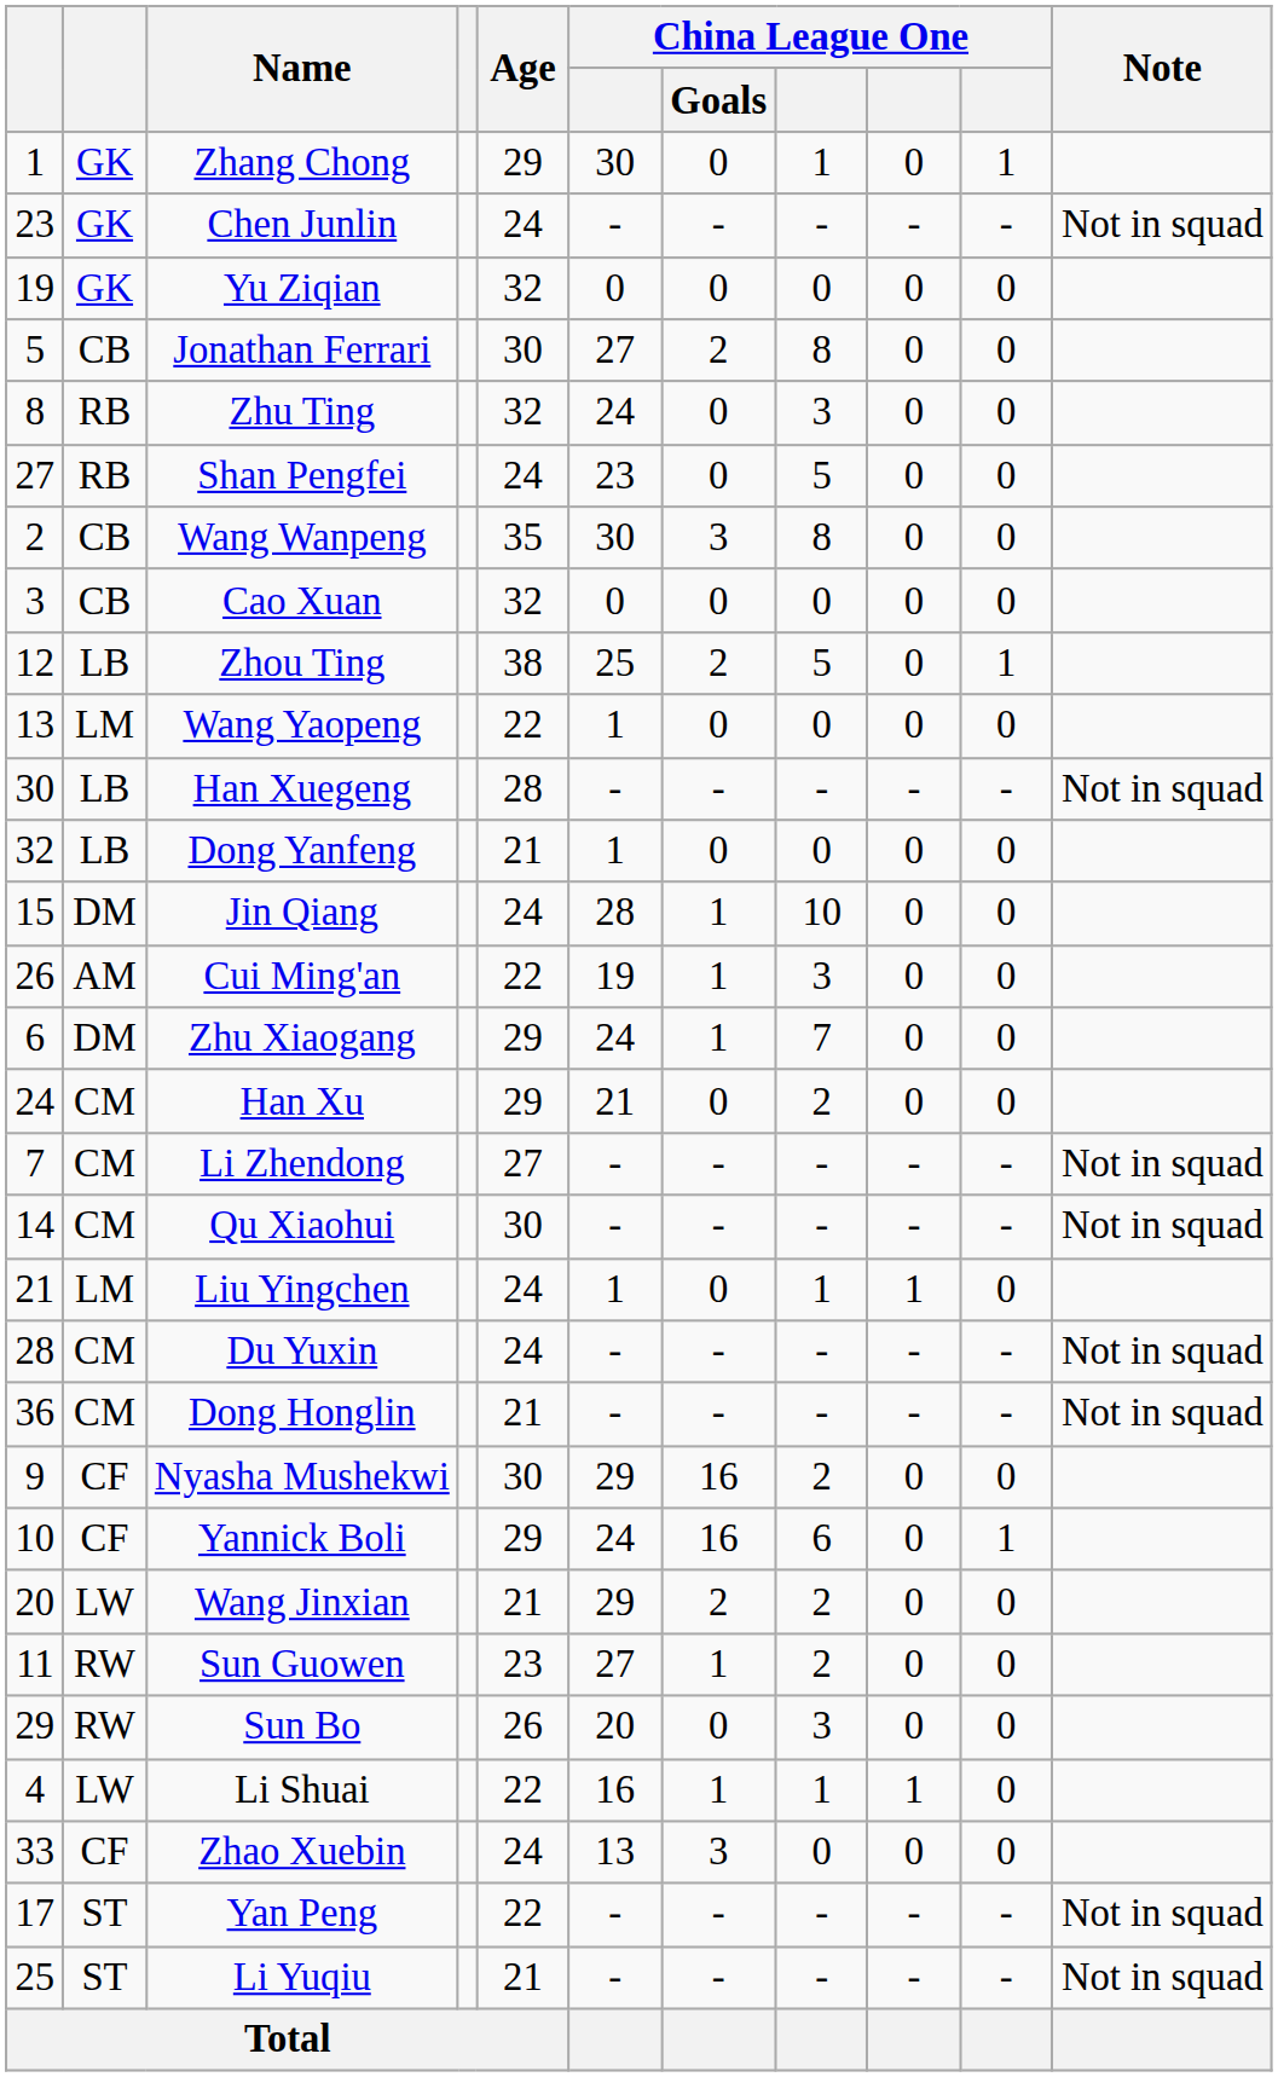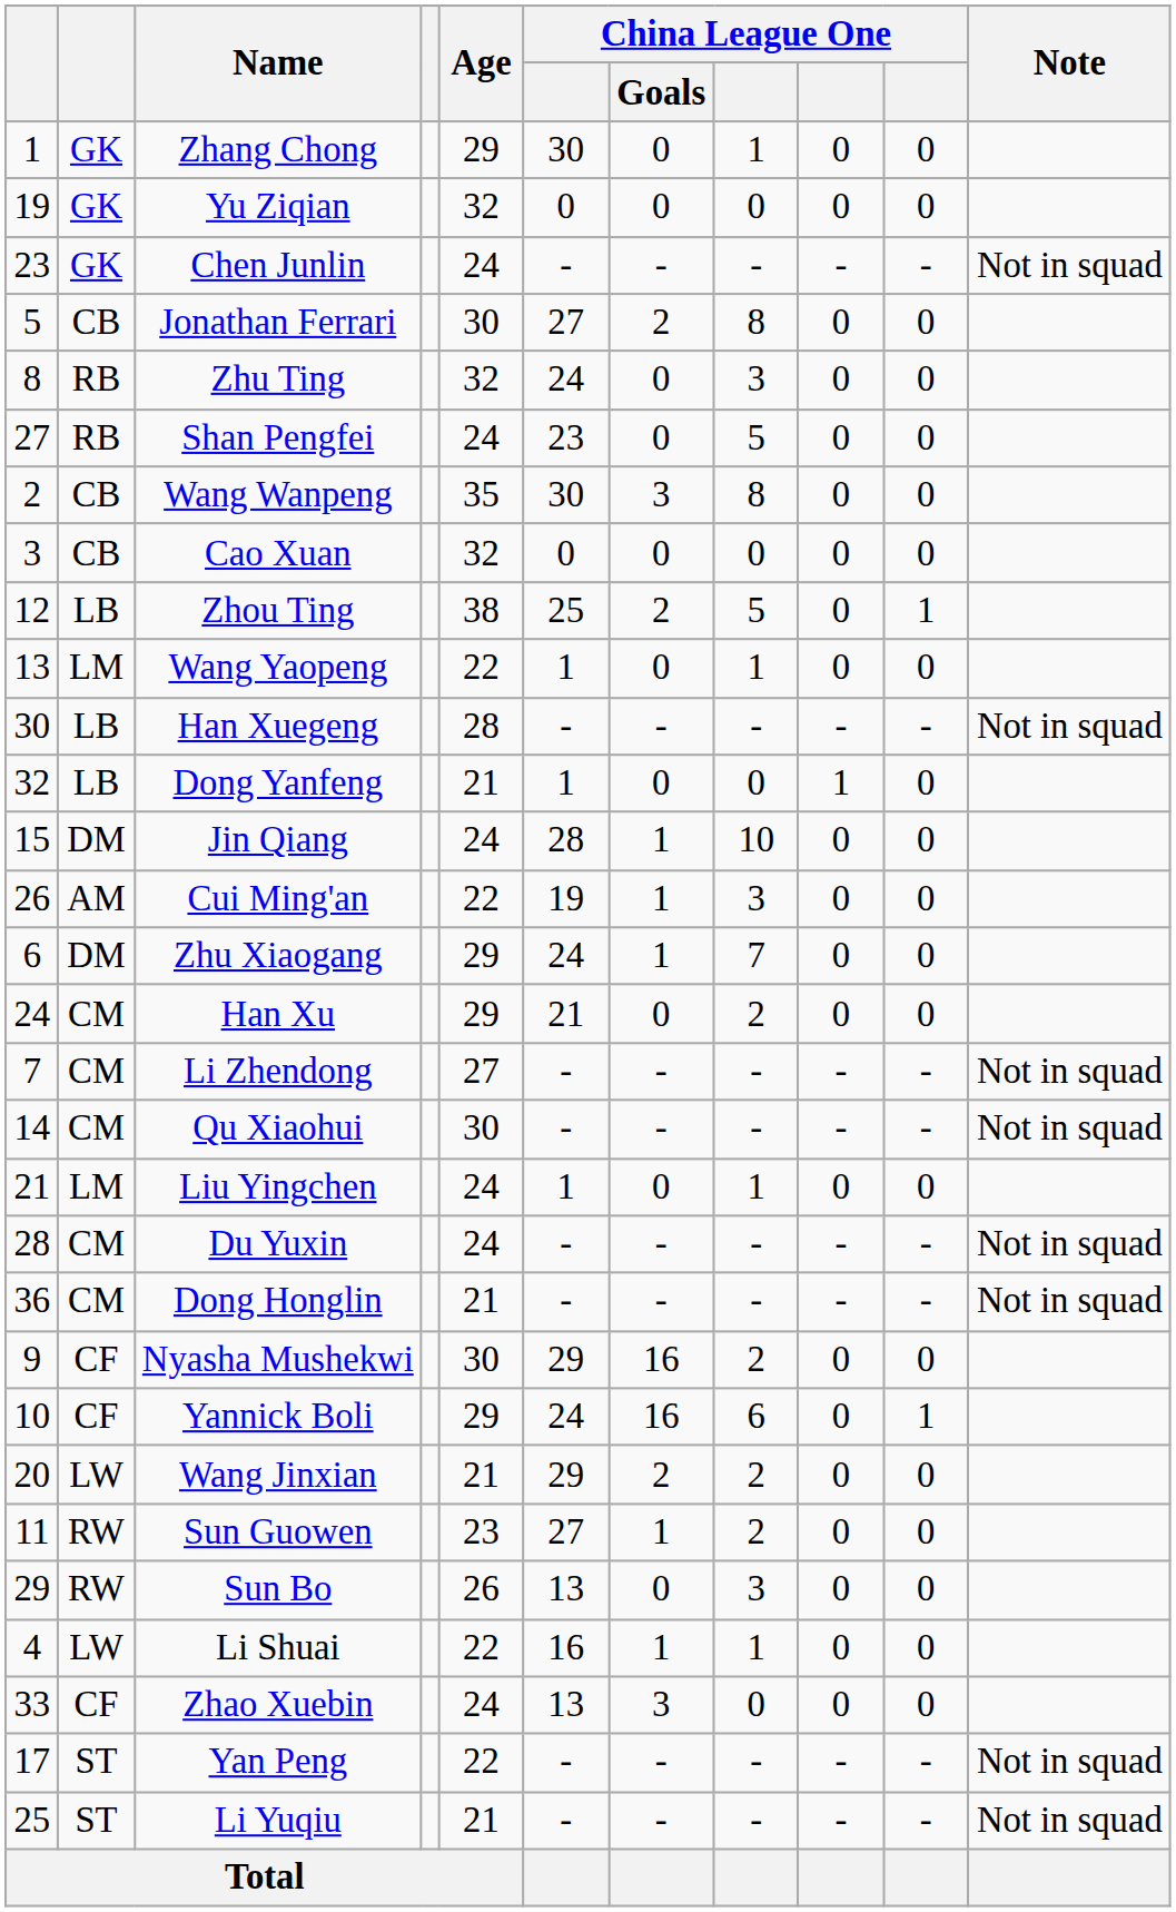Zhang Chong | column 10: 1 -> 0
rows swapped: Yu Ziqian <-> Chen Junlin
Wang Yaopeng | column 8: 0 -> 1
Dong Yanfeng | column 9: 0 -> 1
Liu Yingchen | column 9: 1 -> 0
Sun Bo | column 6: 20 -> 13
Li Shuai | column 9: 1 -> 0
